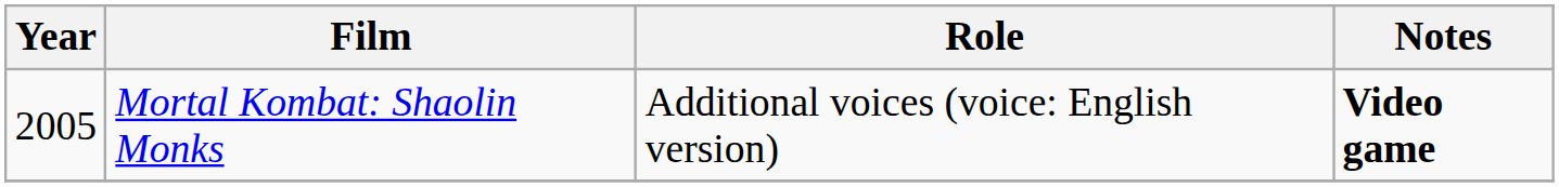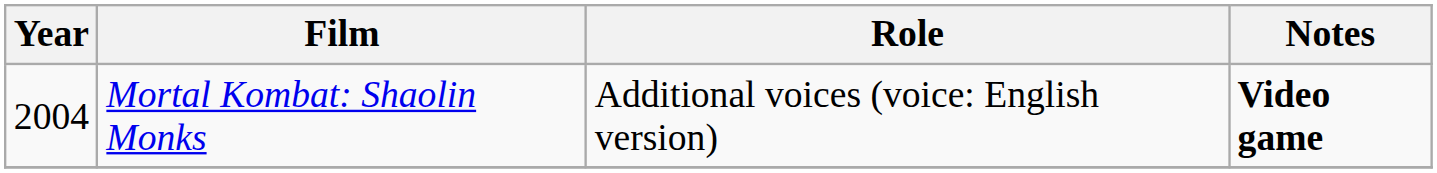Mortal Kombat: Shaolin Monks | Year: 2005 -> 2004
